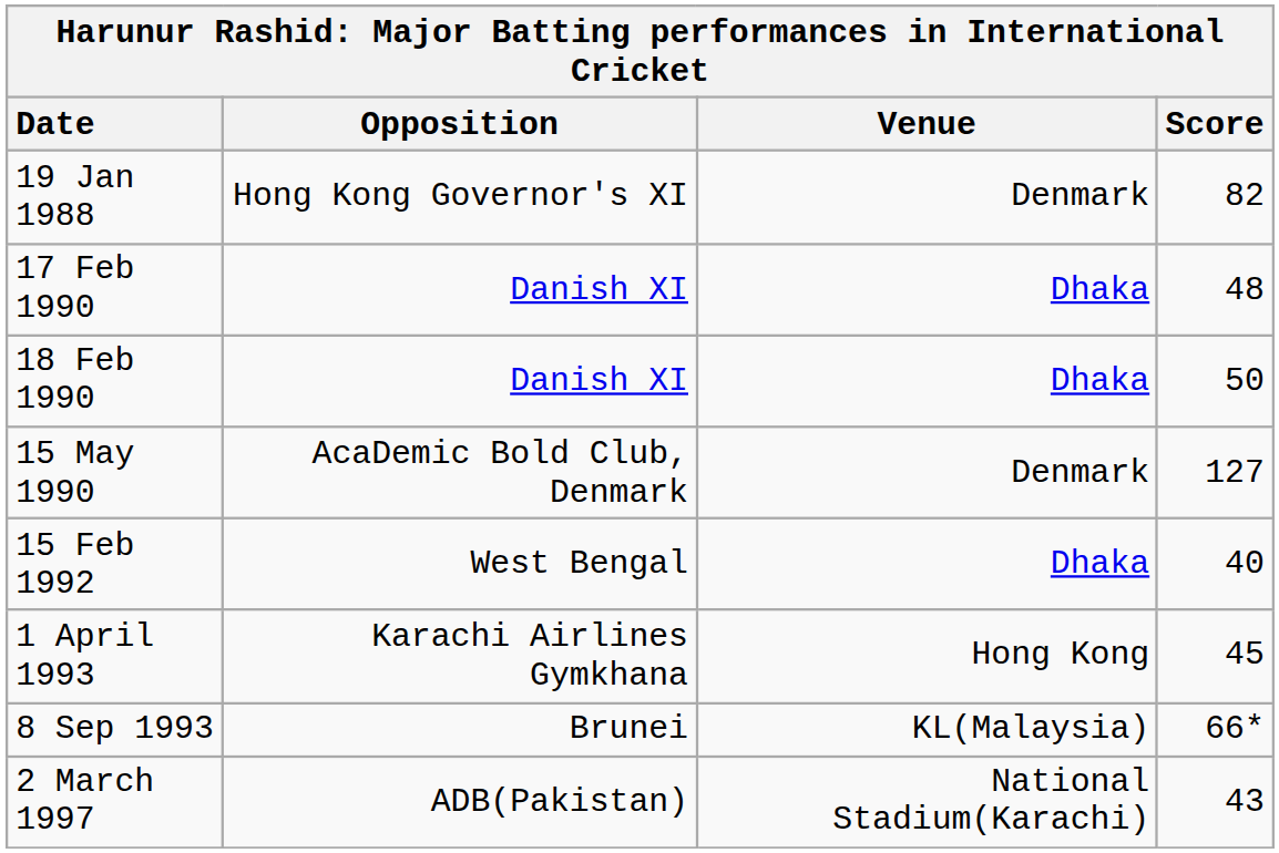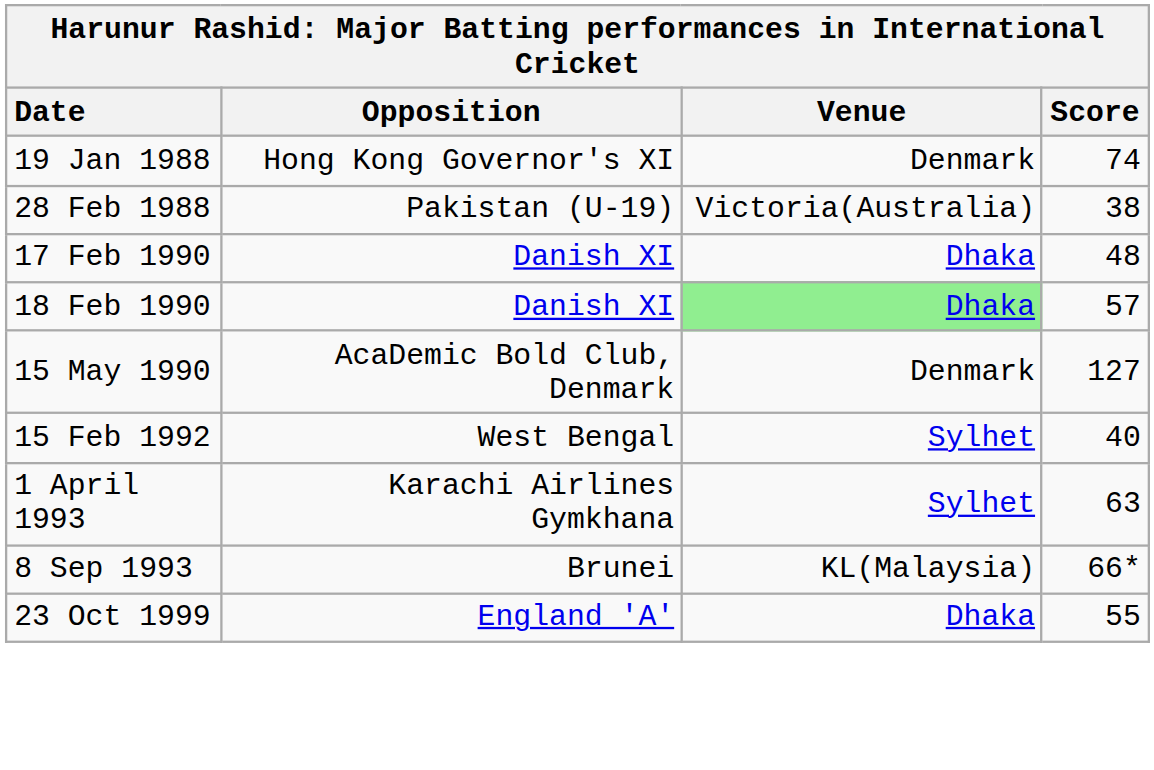19 Jan 1988 | Score: 82 -> 74
+ row: 28 Feb 1988 | Pakistan (U-19) | Victoria(Australia) | 38
18 Feb 1990 | Venue: no background -> lightgreen background
18 Feb 1990 | Score: 50 -> 57
15 Feb 1992 | Venue: Dhaka -> Sylhet
1 April 1993 | Venue: Hong Kong -> Sylhet
1 April 1993 | Score: 45 -> 63
- row: 2 March 1997 | ADB(Pakistan) | National Stadium(Karachi) | 43
+ row: 23 Oct 1999 | England 'A' | Dhaka | 55
